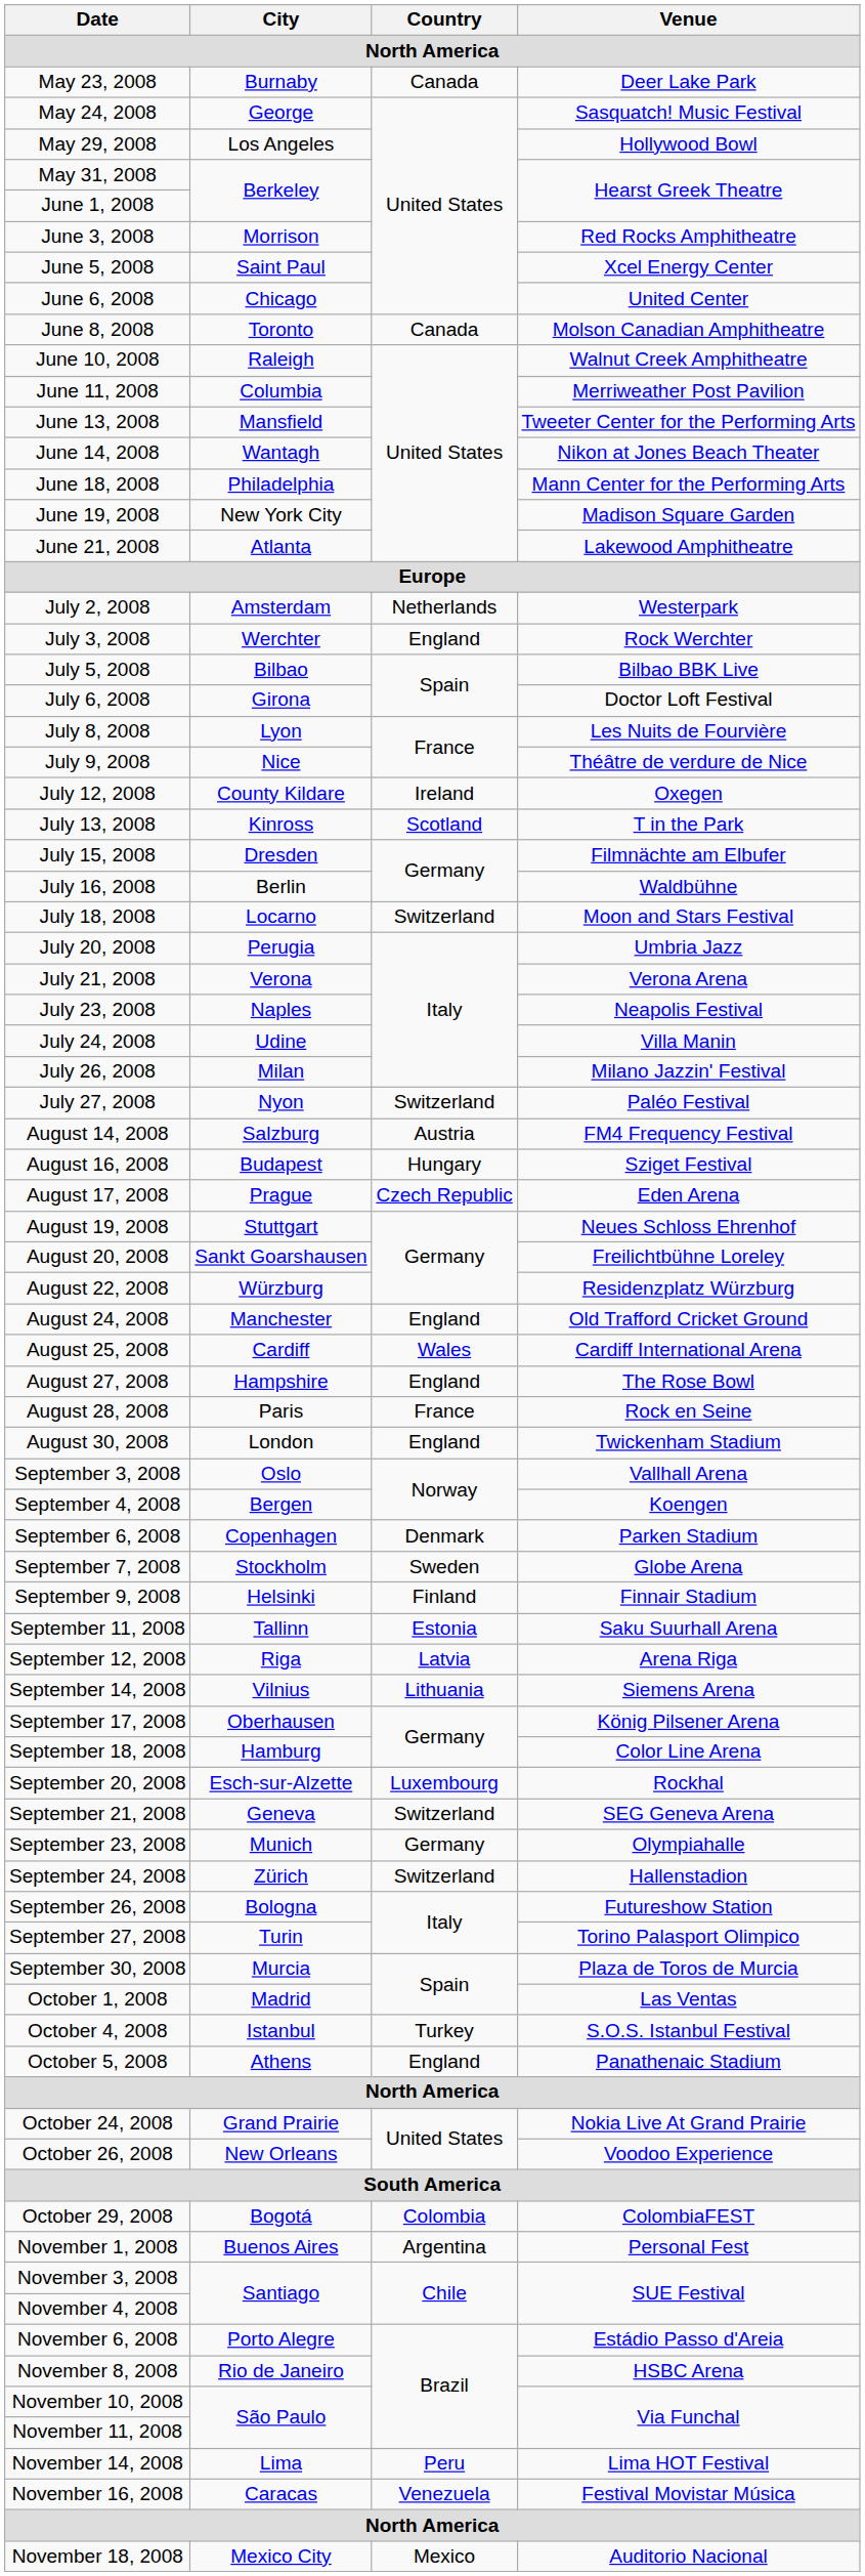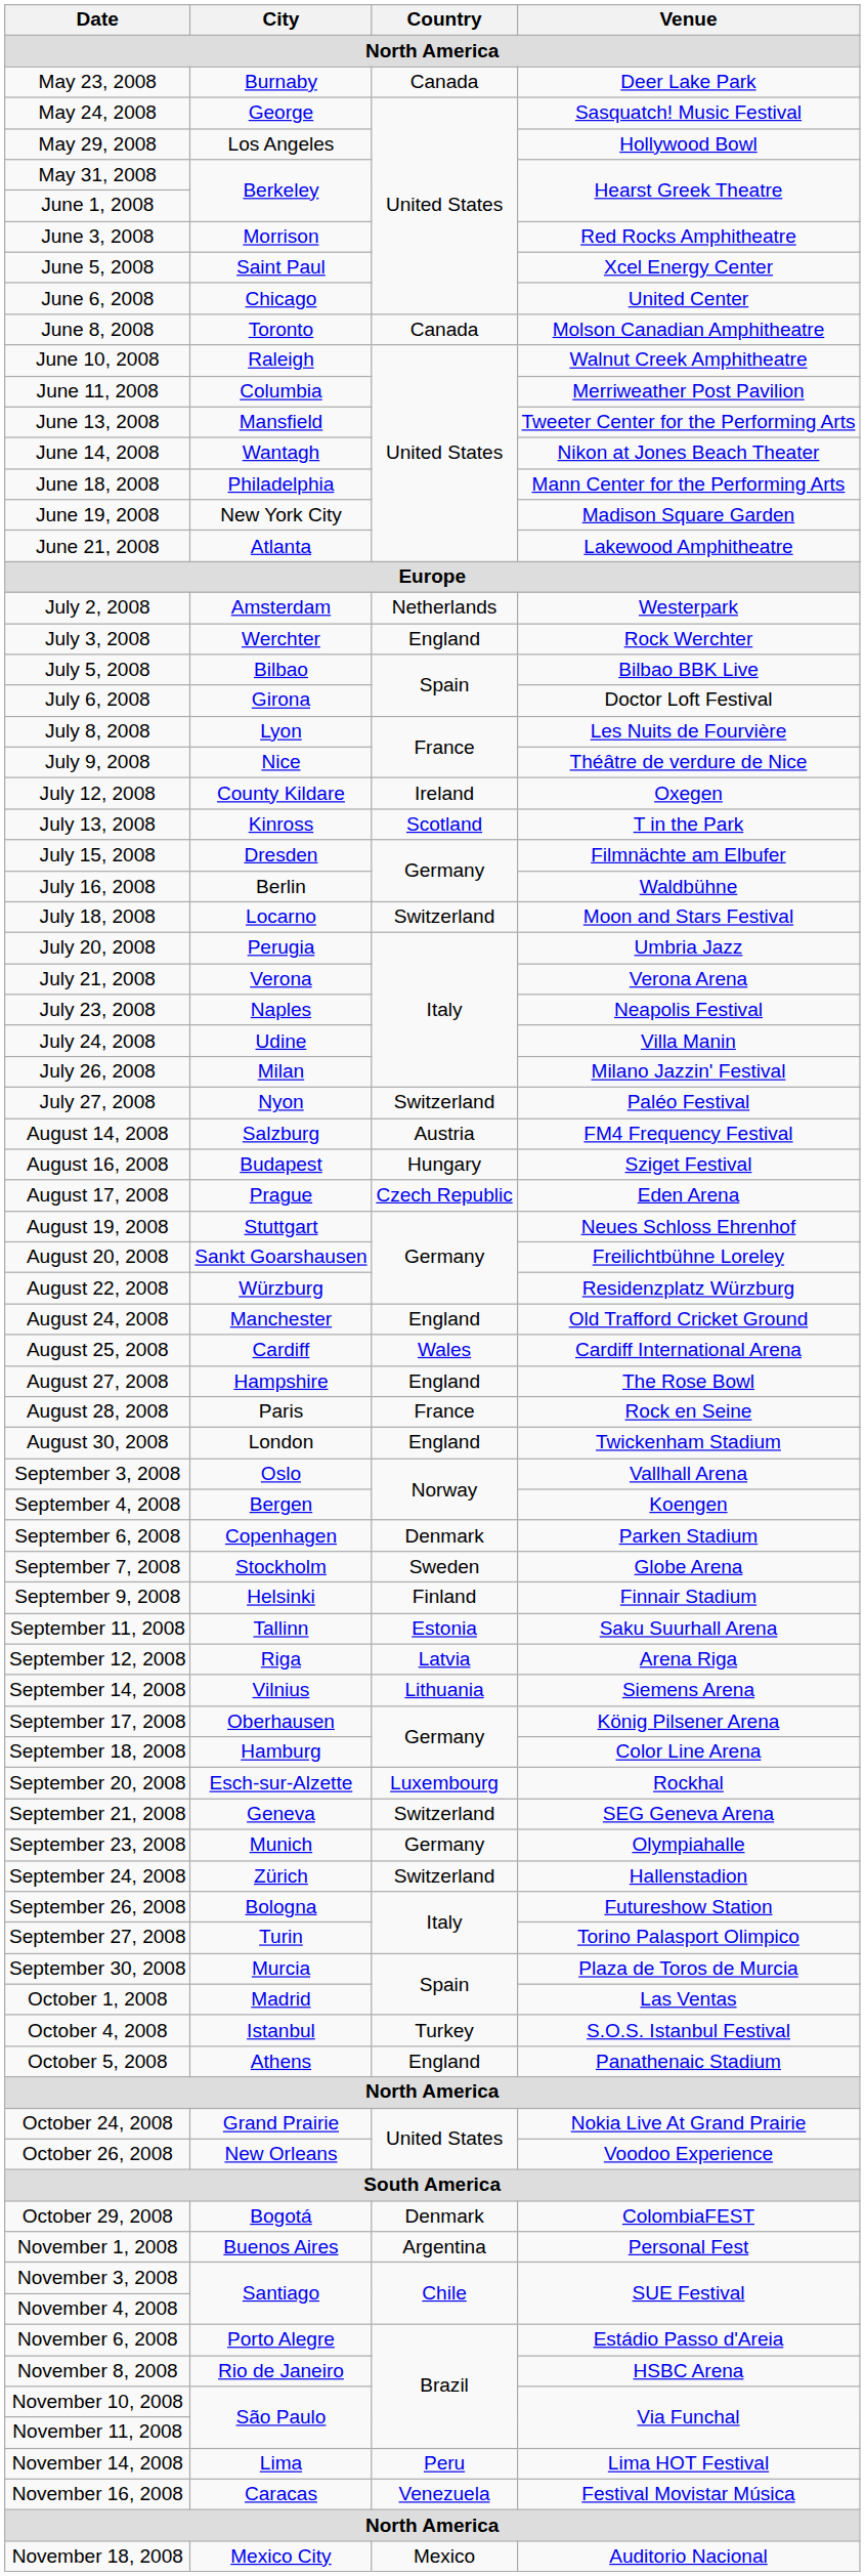October 29, 2008 | Country: Colombia -> Denmark
